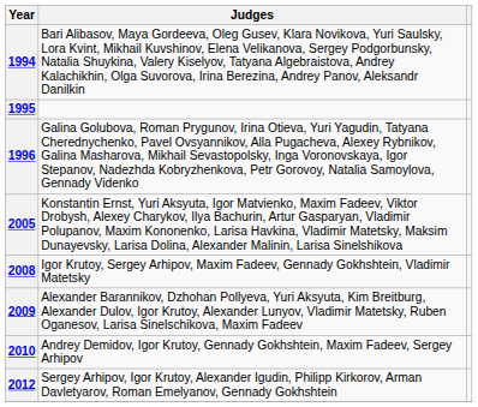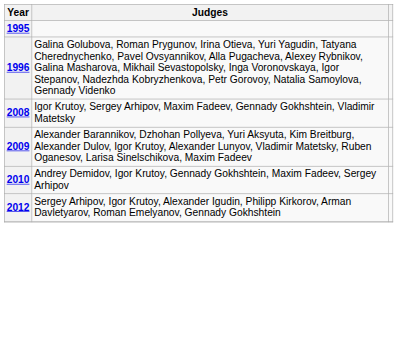- row: 1994 | Bari Alibasov, Maya Gordeeva, Oleg Gusev, Klara Novikova, Yuri Saulsky, Lora Kvint, Mikhail Kuvshinov, Elena Velikanova, Sergey Podgorbunsky, Natalia Shuykina, Valery Kiselyov, Tatyana Algebraistova, Andrey Kalachikhin, Olga Suvorova, Irina Berezina, Andrey Panov, Aleksandr Danilkin
- row: 2005 | Konstantin Ernst, Yuri Aksyuta, Igor Matvienko, Maxim Fadeev, Viktor Drobysh, Alexey Charykov, Ilya Bachurin, Artur Gasparyan, Vladimir Polupanov, Maxim Kononenko, Larisa Havkina, Vladimir Matetsky, Maksim Dunayevsky, Larisa Dolina, Alexander Malinin, Larisa Sinelshikova
